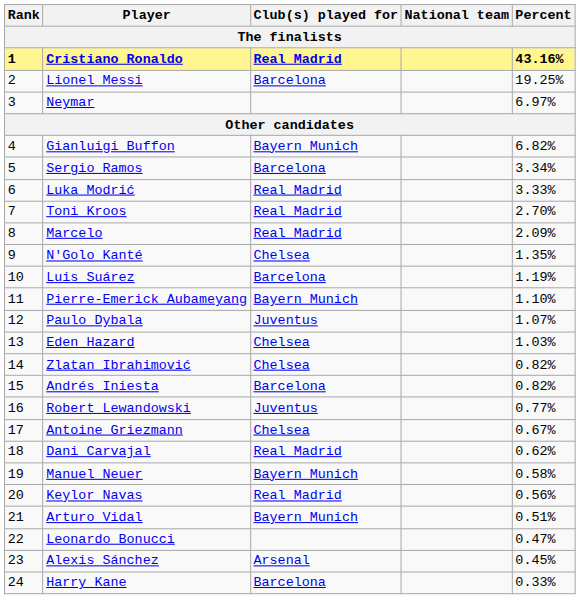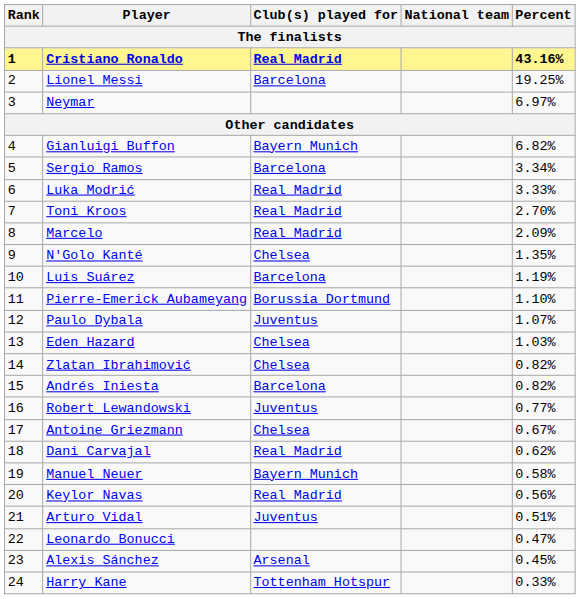Pierre-Emerick Aubameyang | Club(s) played for: Bayern Munich -> Borussia Dortmund
Arturo Vidal | Club(s) played for: Bayern Munich -> Juventus
Harry Kane | Club(s) played for: Barcelona -> Tottenham Hotspur
